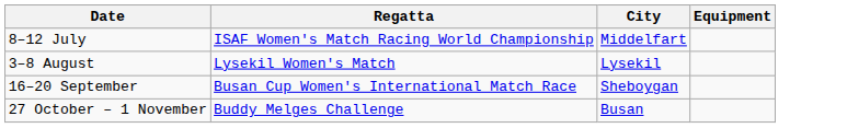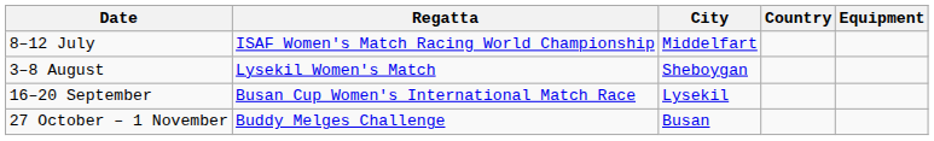+ column: Country
3–8 August | City: Lysekil -> Sheboygan
16–20 September | City: Sheboygan -> Lysekil
